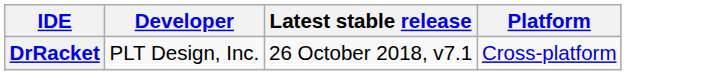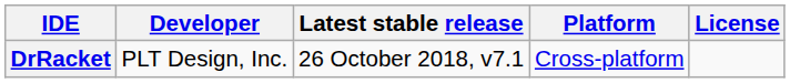+ column: License
